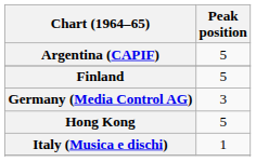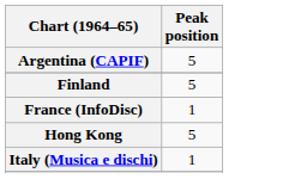+ row: France (InfoDisc) | 1
- row: Germany (Media Control AG) | 3
